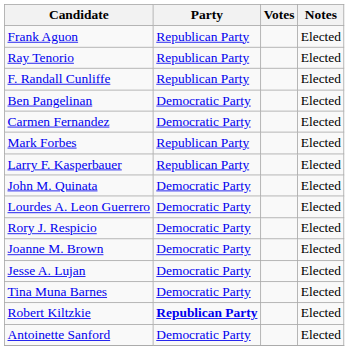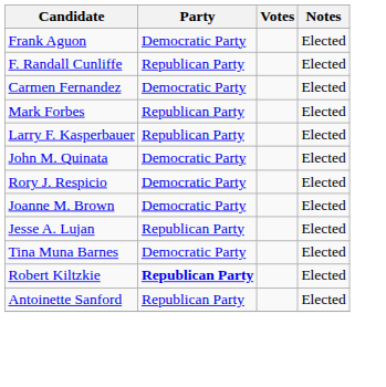Frank Aguon | Party: Republican Party -> Democratic Party
- row: Ray Tenorio | Republican Party | Elected
- row: Ben Pangelinan | Democratic Party | Elected
- row: Lourdes A. Leon Guerrero | Democratic Party | Elected
Jesse A. Lujan | Party: Democratic Party -> Republican Party
Antoinette Sanford | Party: Democratic Party -> Republican Party
